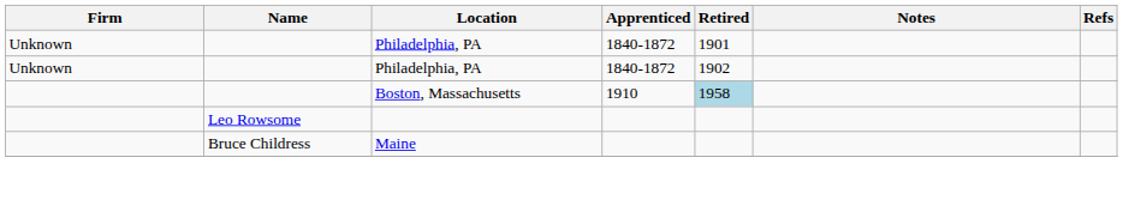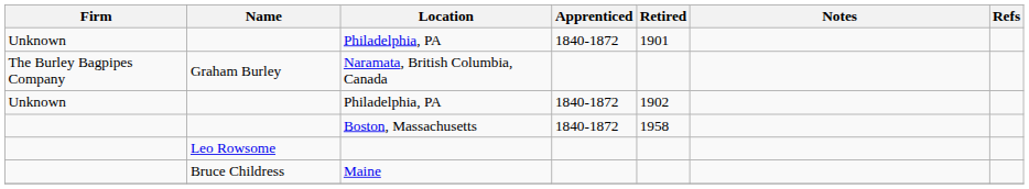+ row: The Burley Bagpipes Company | Graham Burley | Naramata, British Columbia, Canada
Boston, Massachusetts | Apprenticed: 1910 -> 1840-1872
Boston, Massachusetts | Retired: lightblue background -> no background
